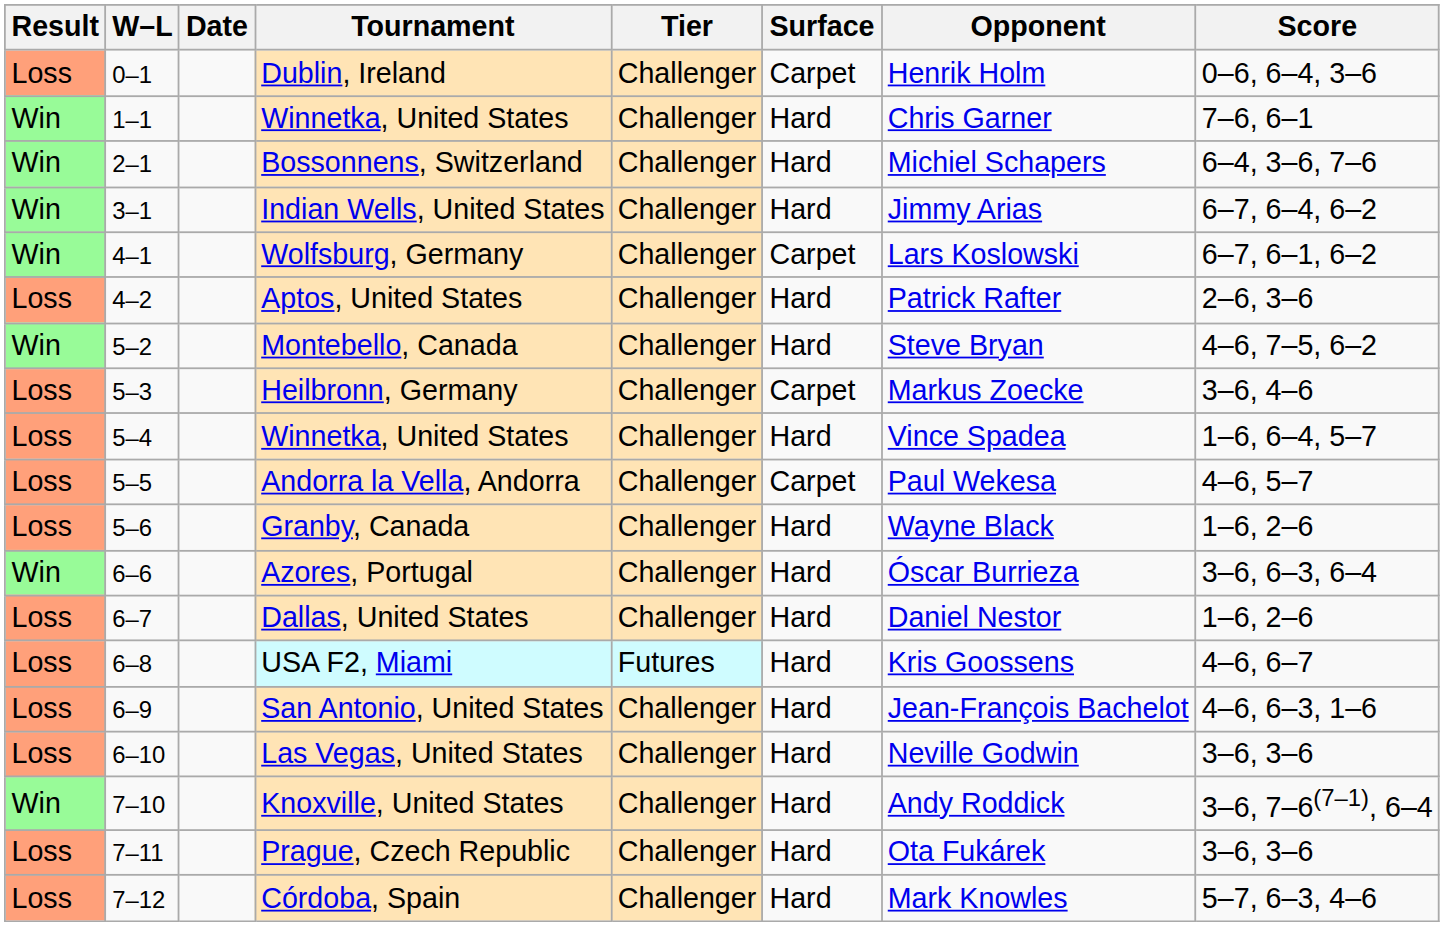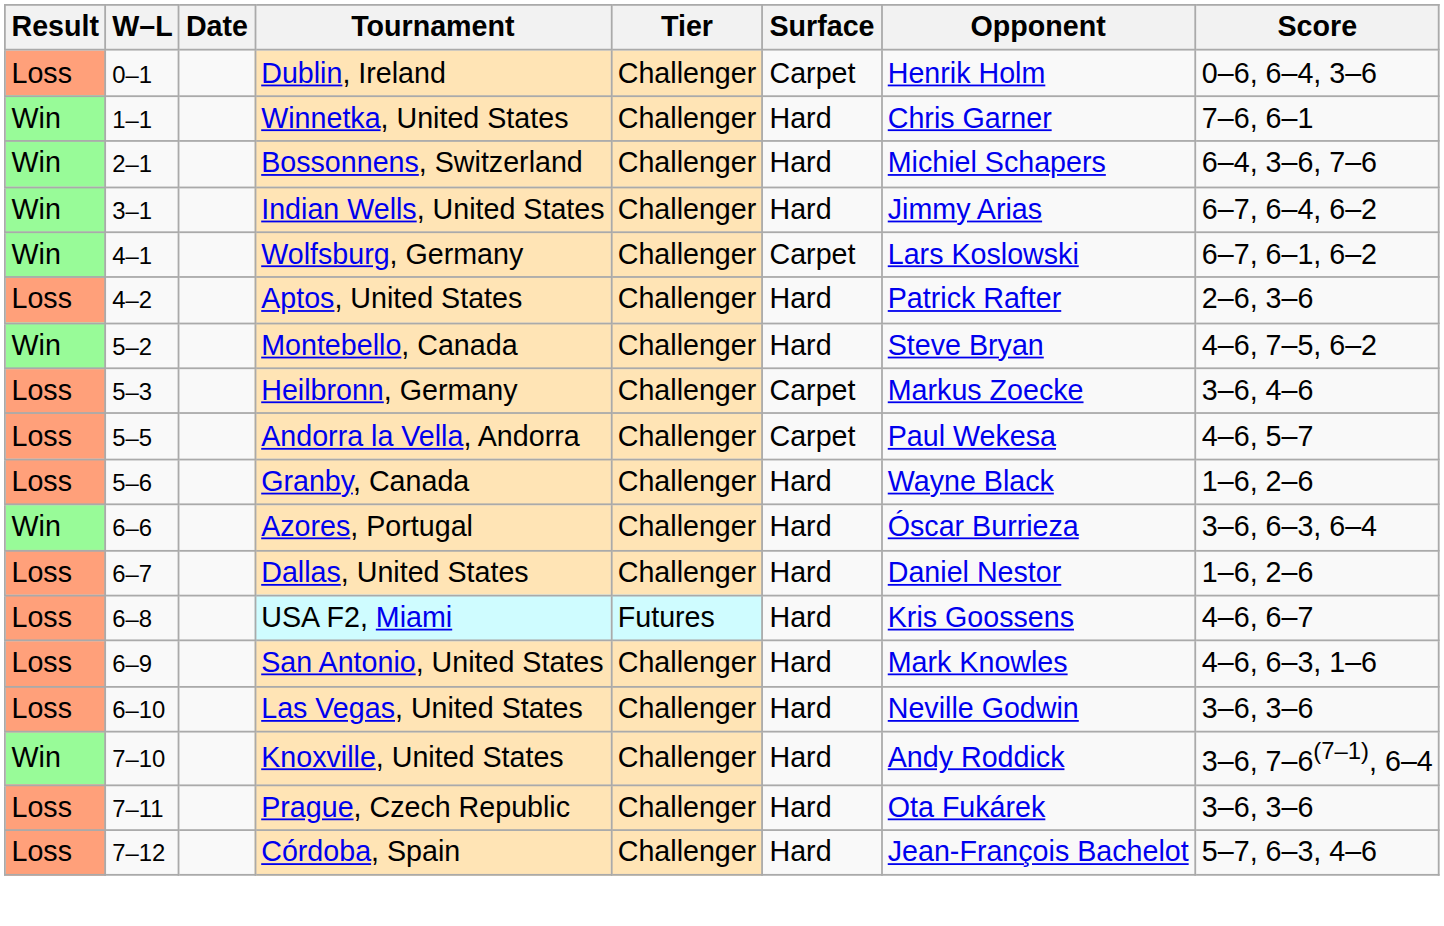- row: Loss | 5–4 | Winnetka, United States | Challenger | Hard | Vince Spadea | 1–6, 6–4, 5–7
San Antonio, United States | Opponent: Jean-François Bachelot -> Mark Knowles
Córdoba, Spain | Opponent: Mark Knowles -> Jean-François Bachelot
